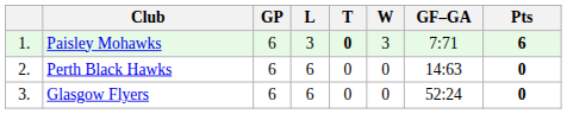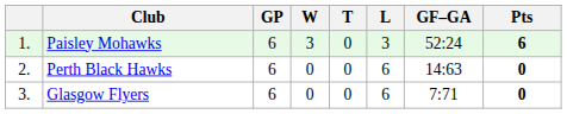columns swapped: W <-> L
Paisley Mohawks | T: bold -> normal
Paisley Mohawks | GF–GA: 7:71 -> 52:24
Glasgow Flyers | GF–GA: 52:24 -> 7:71
